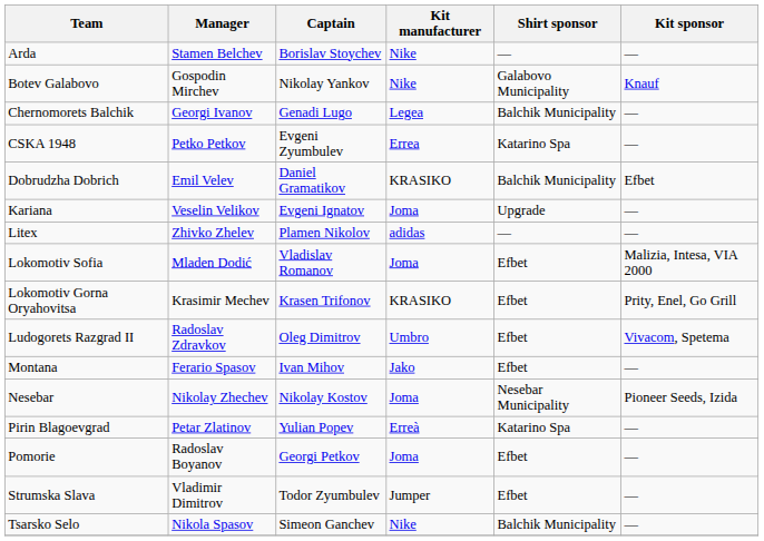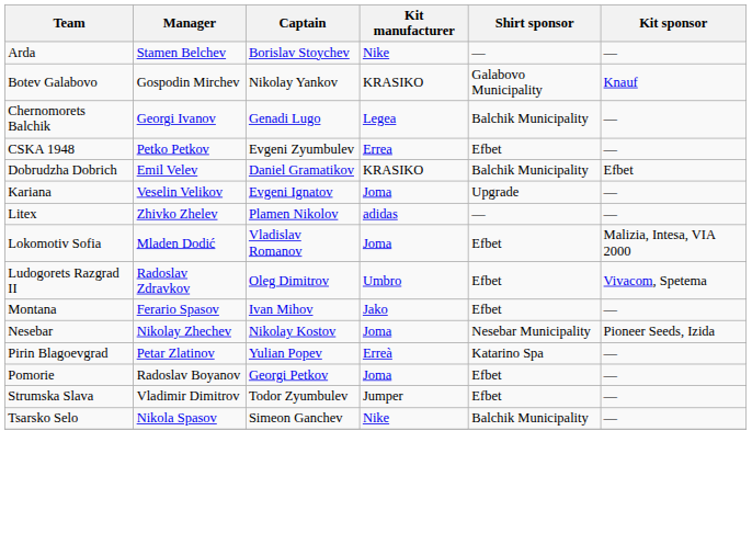Botev Galabovo | Kit manufacturer: Nike -> KRASIKO
CSKA 1948 | Shirt sponsor: Katarino Spa -> Efbet
- row: Lokomotiv Gorna Oryahovitsa | Krasimir Mechev | Krasen Trifonov | KRASIKO | Efbet | Prity, Enel, Go Grill
